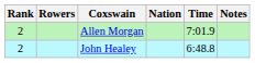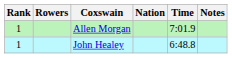Allen Morgan | Rank: 2 -> 1
John Healey | Rank: 2 -> 1
